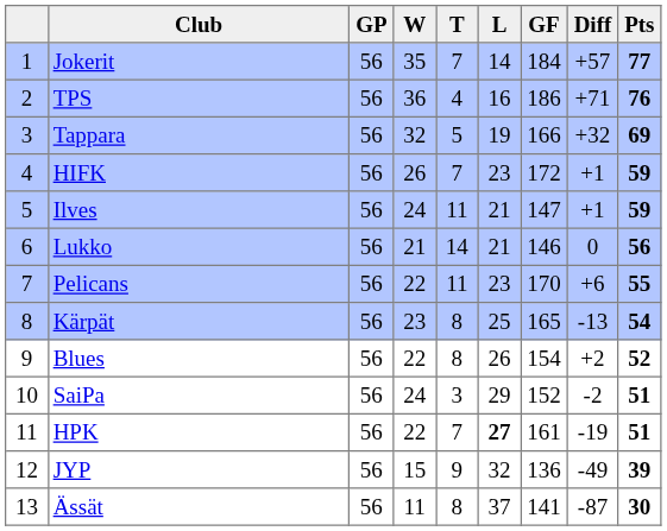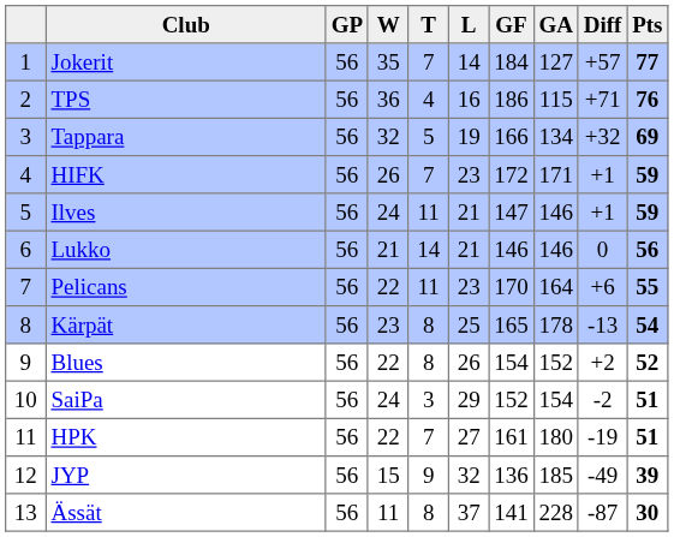+ column: GA | 127 | 115 | 134 | 171 | 146 | 146 | 164 | 178 | 152 | 154 | 180 | 185 | 228
HPK | L: bold -> normal
